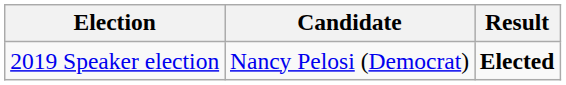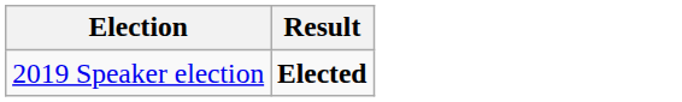- column: Candidate | Nancy Pelosi (Democrat)
